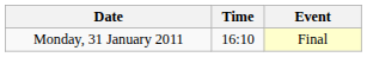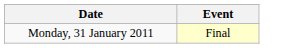- column: Time | 16:10
